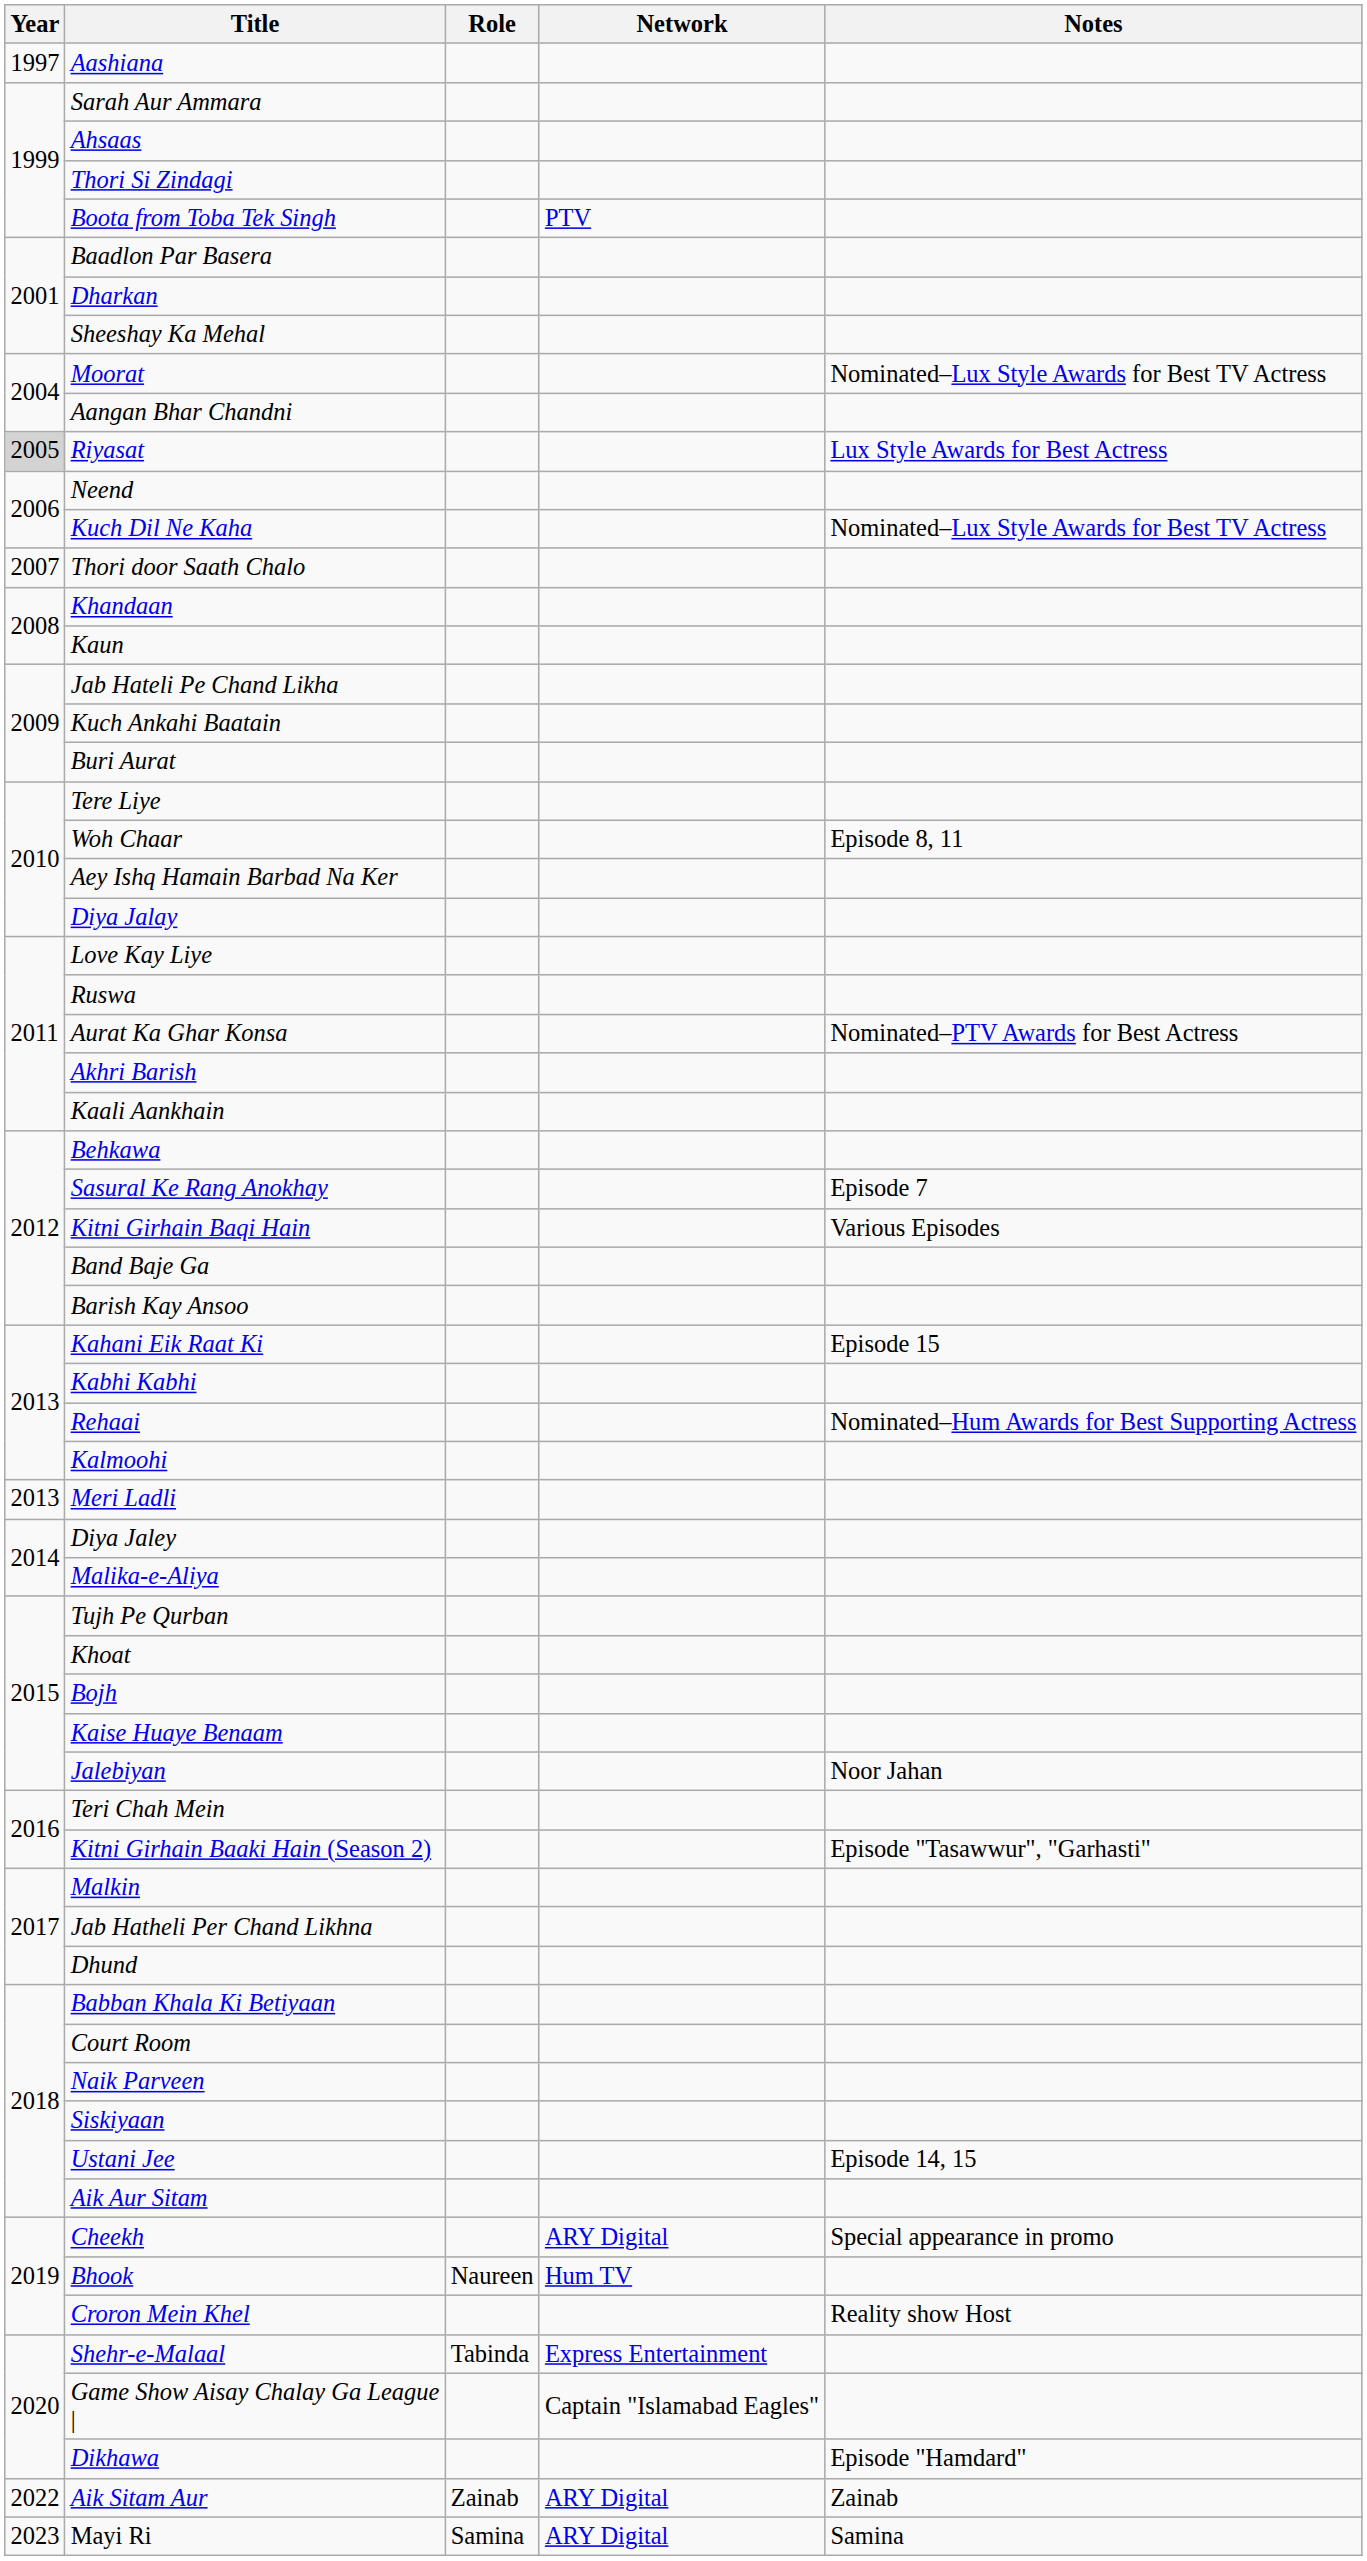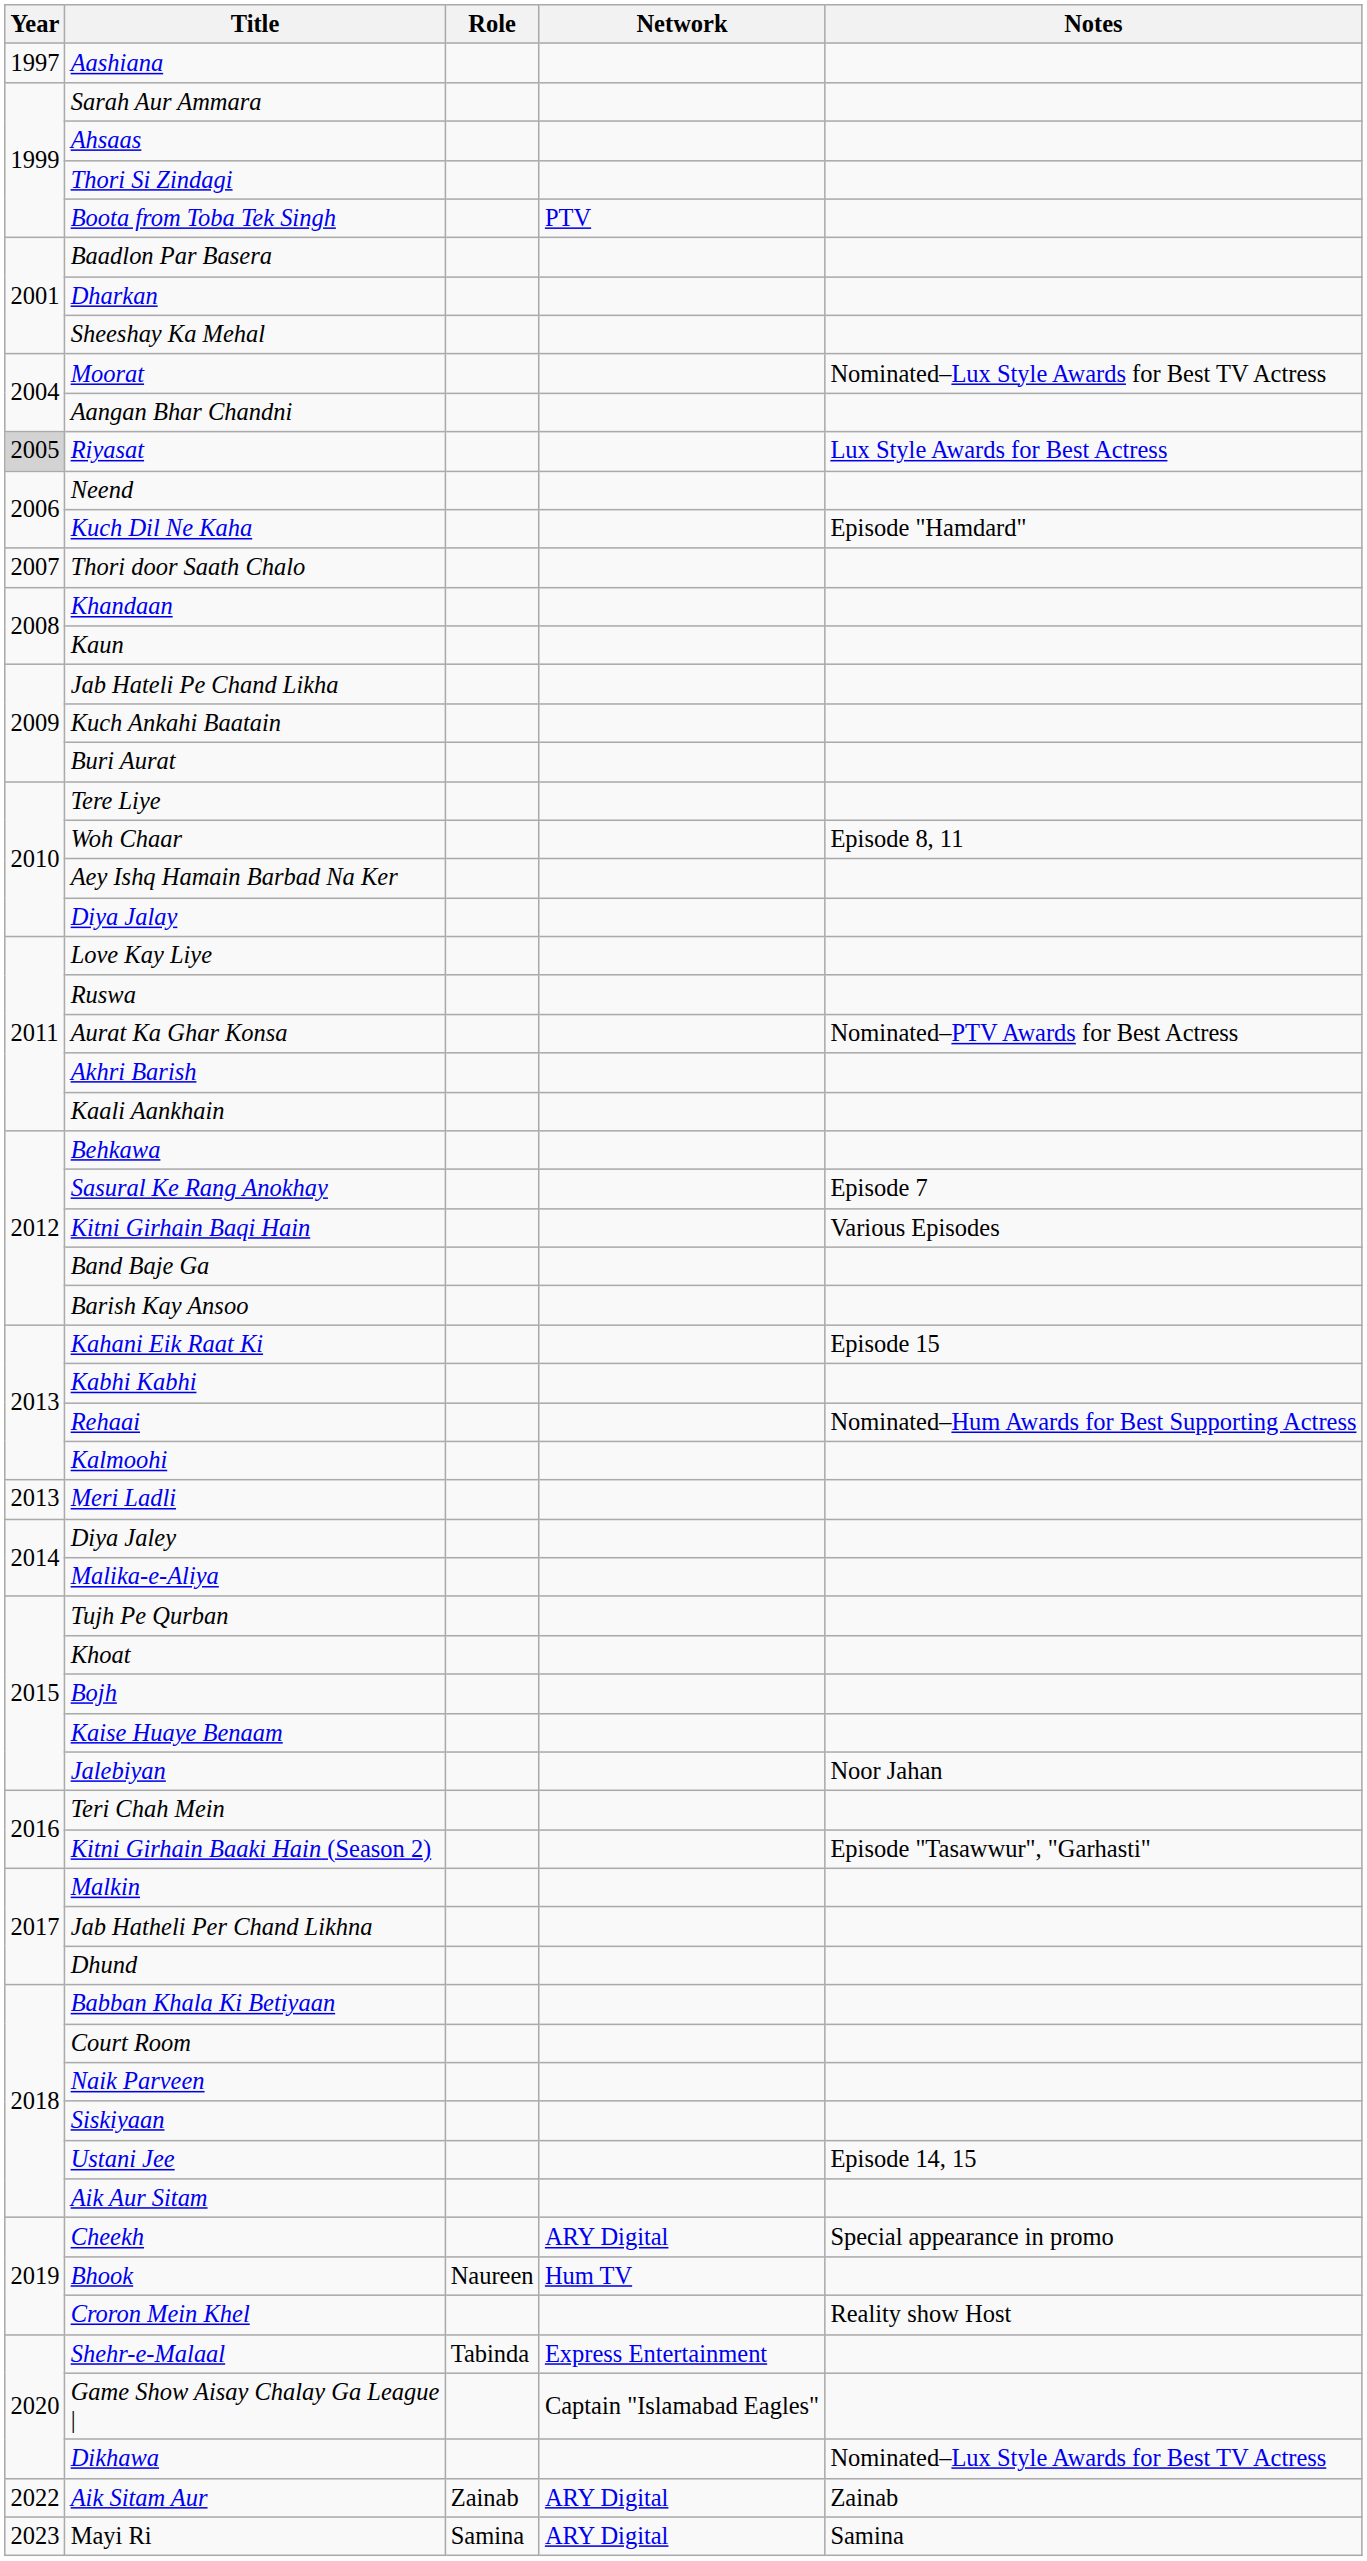Kuch Dil Ne Kaha | Notes: Nominated–Lux Style Awards for Best TV Actress -> Episode "Hamdard"
Dikhawa | Notes: Episode "Hamdard" -> Nominated–Lux Style Awards for Best TV Actress
